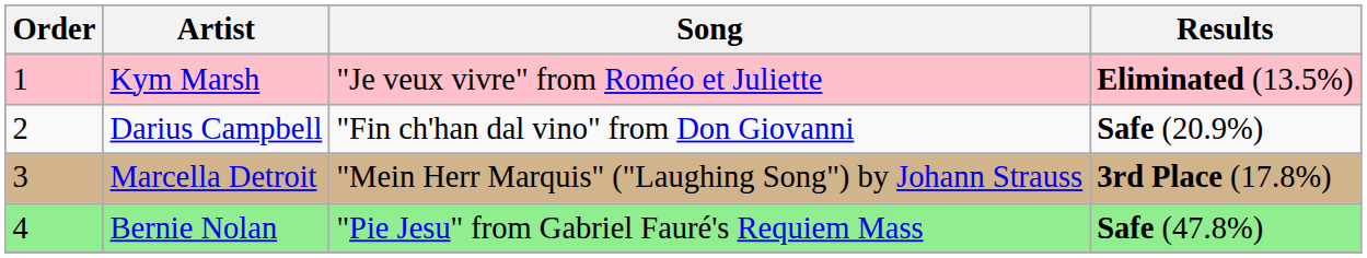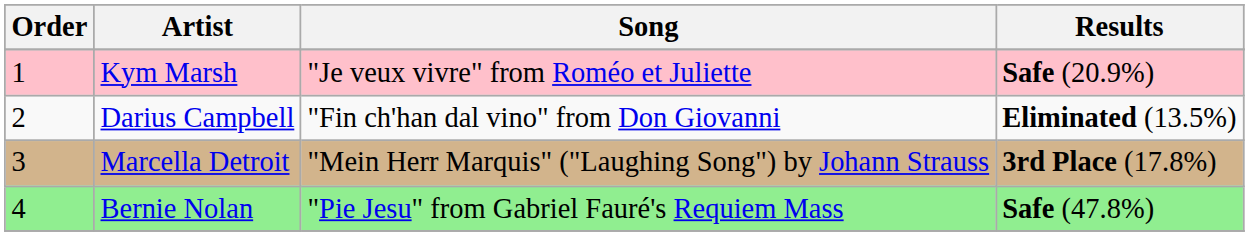Kym Marsh | Results: Eliminated (13.5%) -> Safe (20.9%)
Darius Campbell | Results: Safe (20.9%) -> Eliminated (13.5%)
